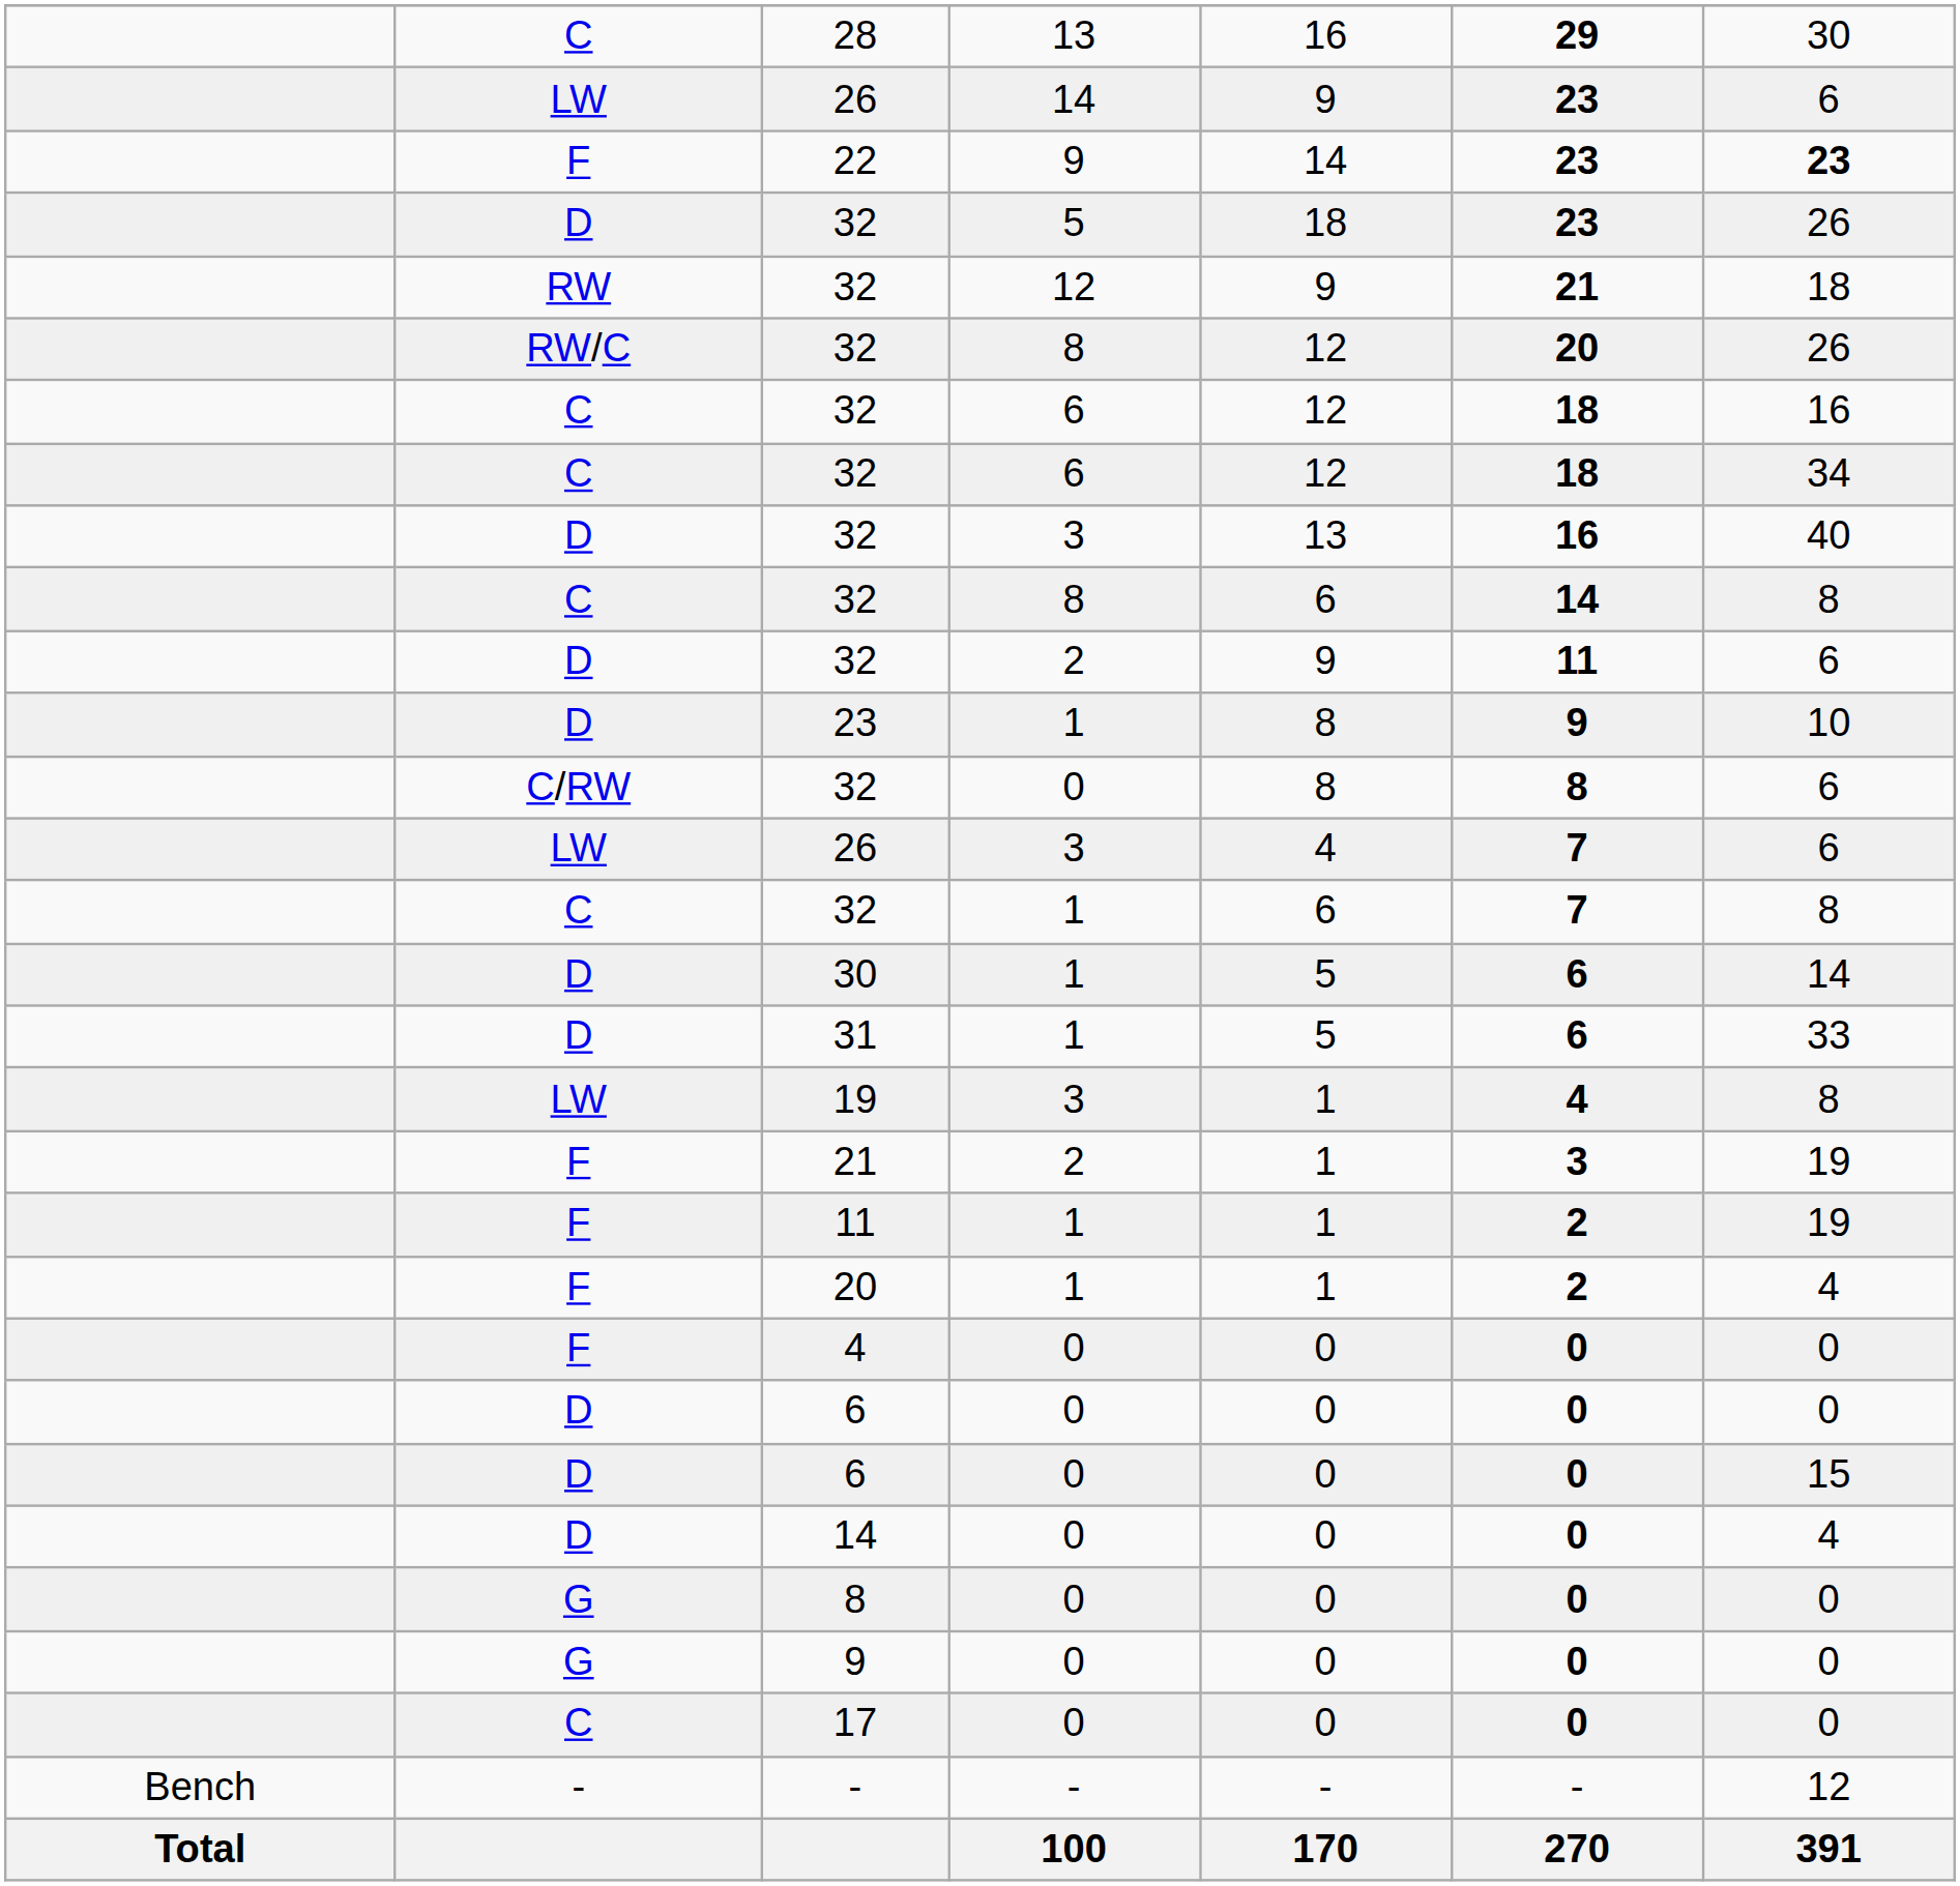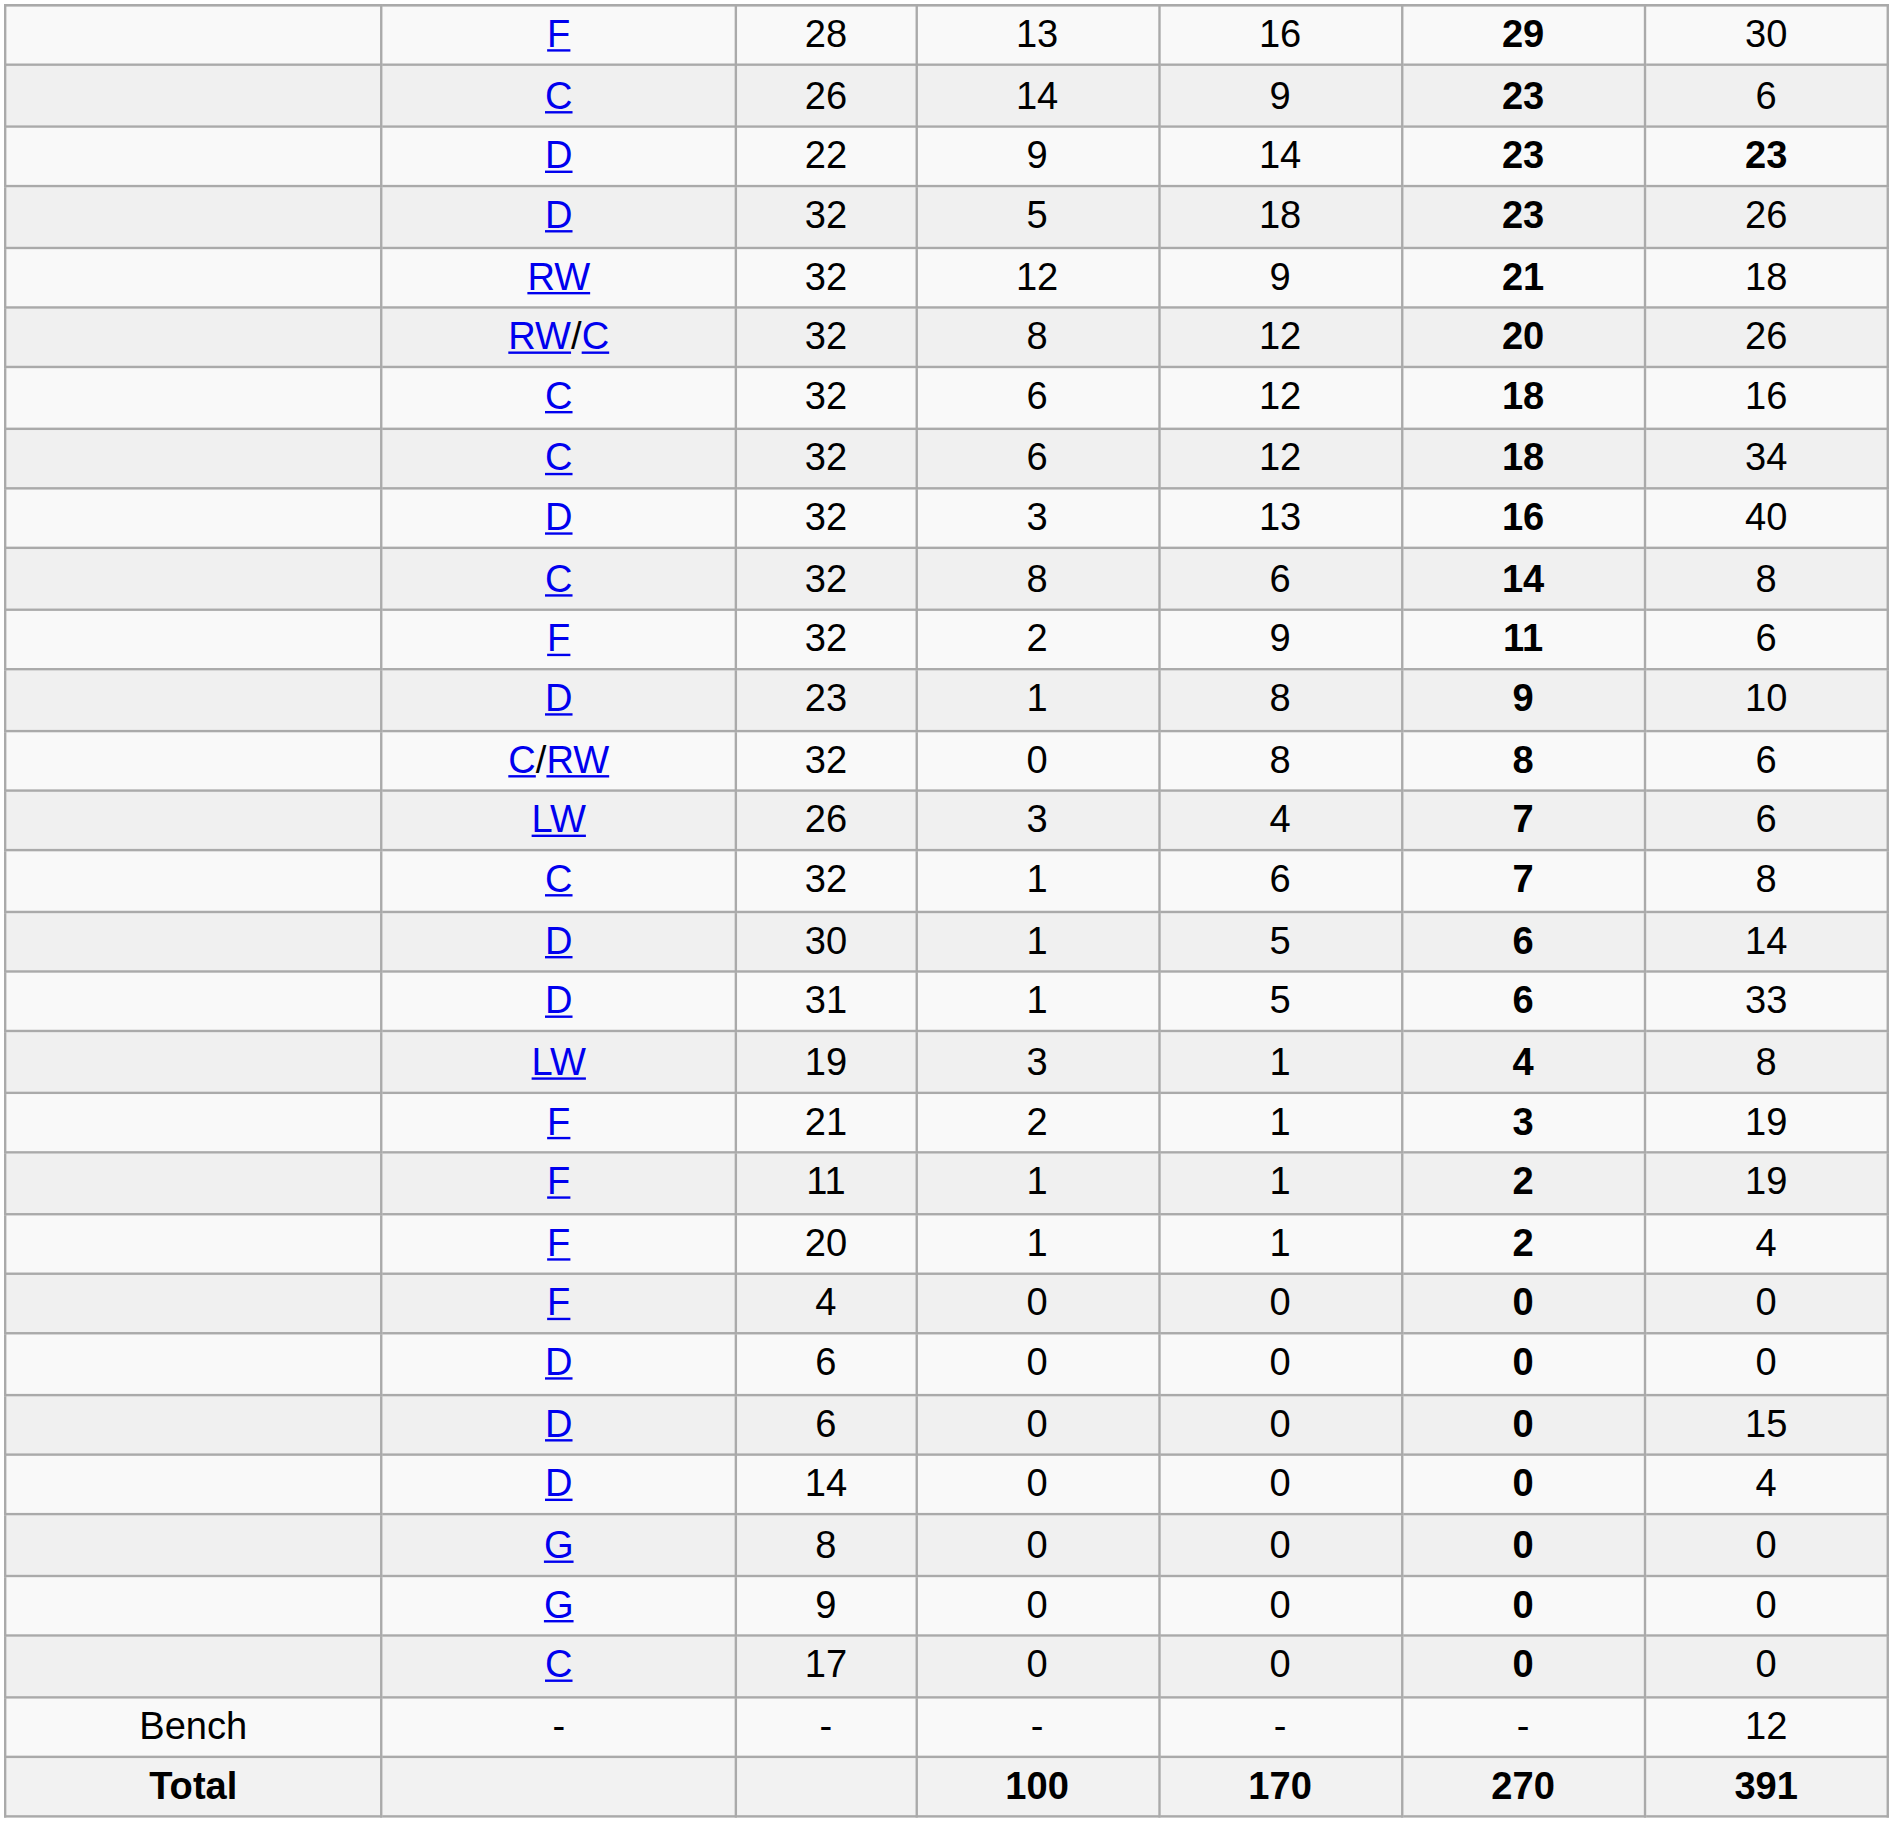28 | column 2: C -> F
26 / 14 | column 2: LW -> C
22 | column 2: F -> D
32 / 2 | column 2: D -> F
